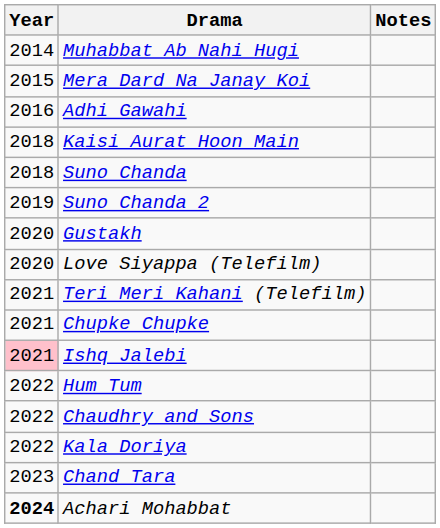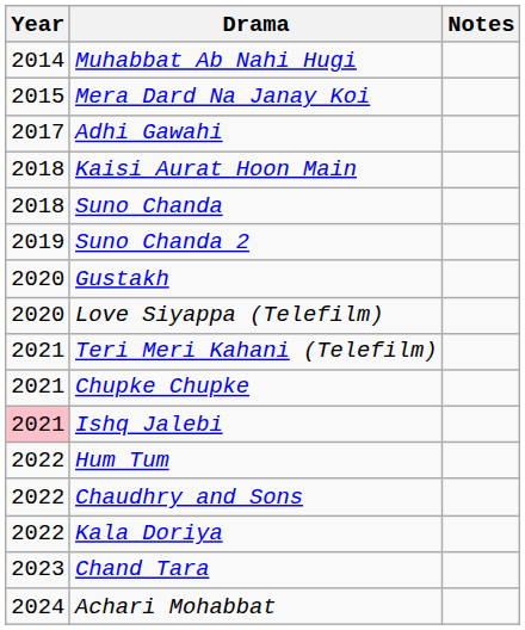Adhi Gawahi | Year: 2016 -> 2017
Achari Mohabbat | Year: bold -> normal
